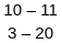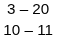rows swapped: 10 – 11 <-> 3 – 20
